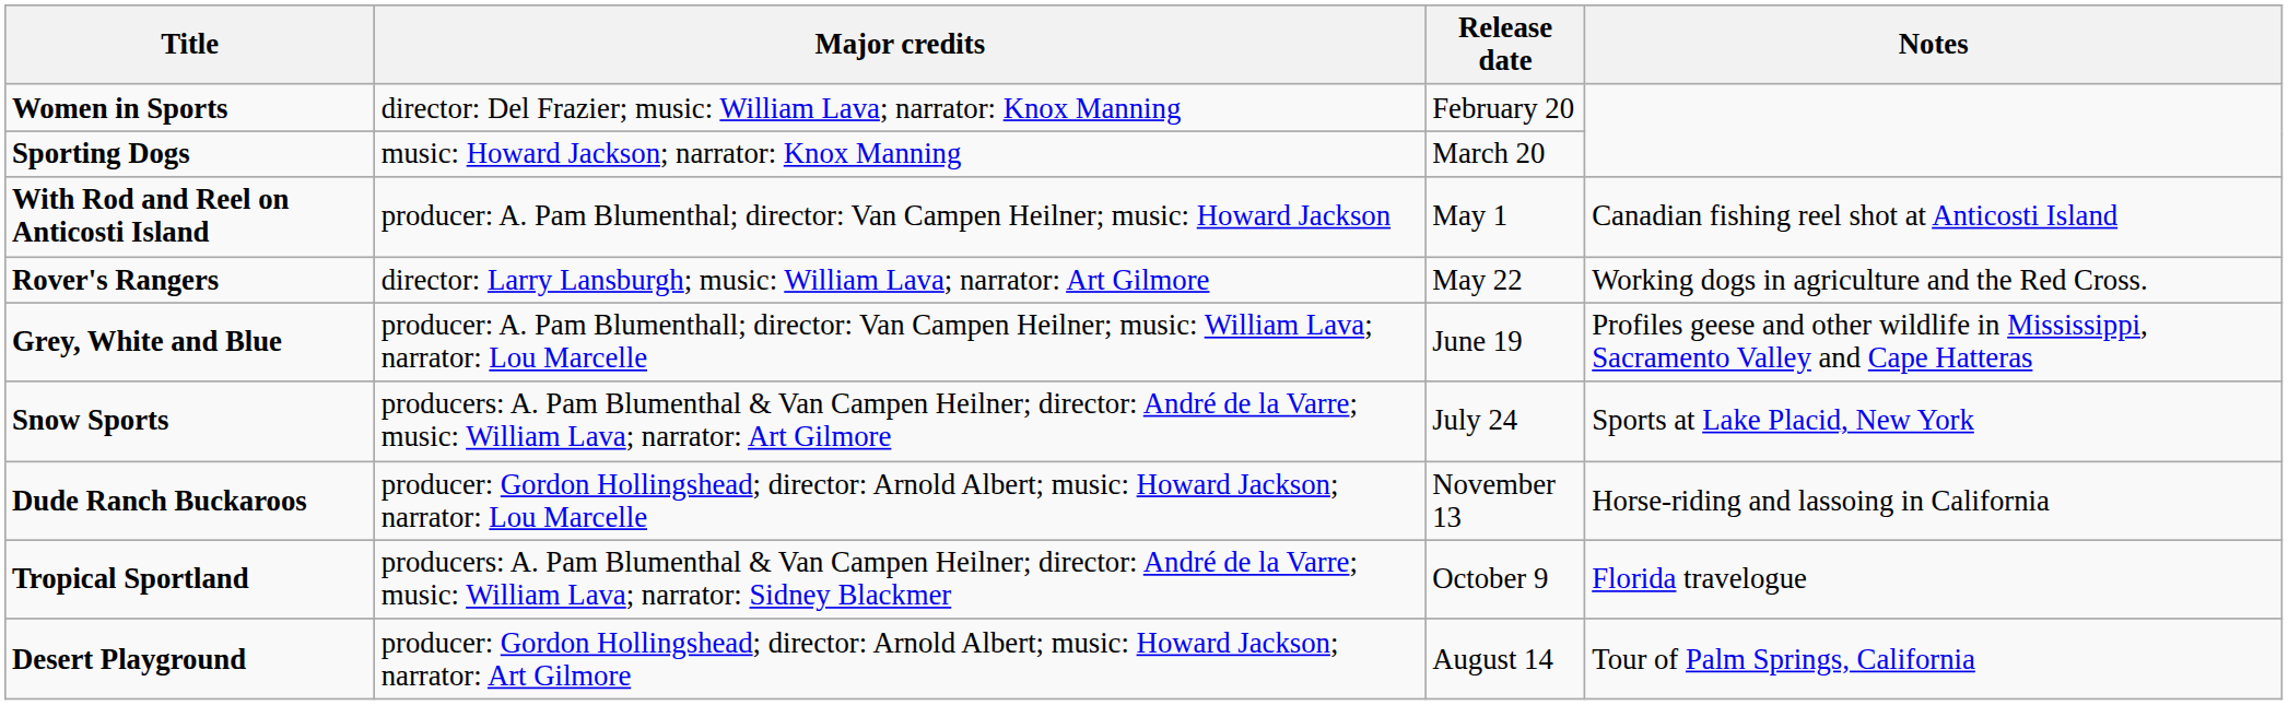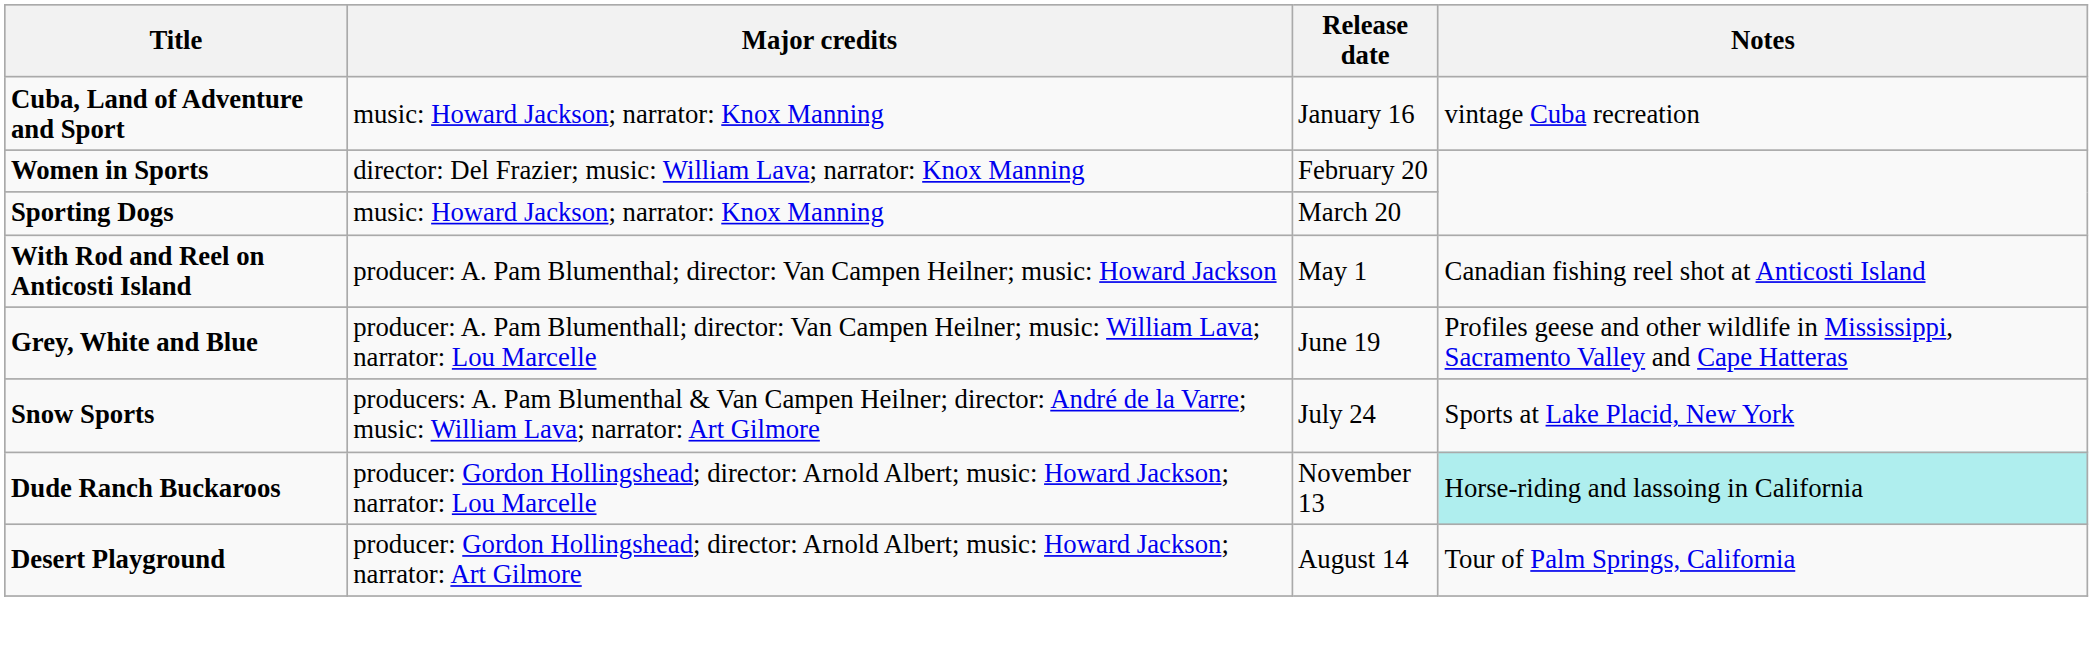+ row: Cuba, Land of Adventure and Sport | music: Howard Jackson; narrator: Knox Manning | January 16 | vintage Cuba recreation
- row: Rover's Rangers | director: Larry Lansburgh; music: William Lava; narrator: Art Gilmore | May 22 | Working dogs in agriculture and the Red Cross.
Dude Ranch Buckaroos | Notes: no background -> paleturquoise background
- row: Tropical Sportland | producers: A. Pam Blumenthal & Van Campen Heilner; director: André de la Varre; music: William Lava; narrator: Sidney Blackmer | October 9 | Florida travelogue
